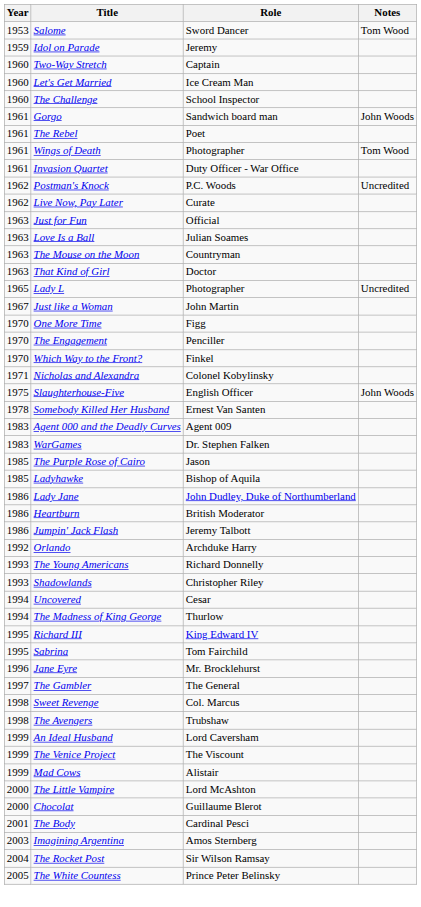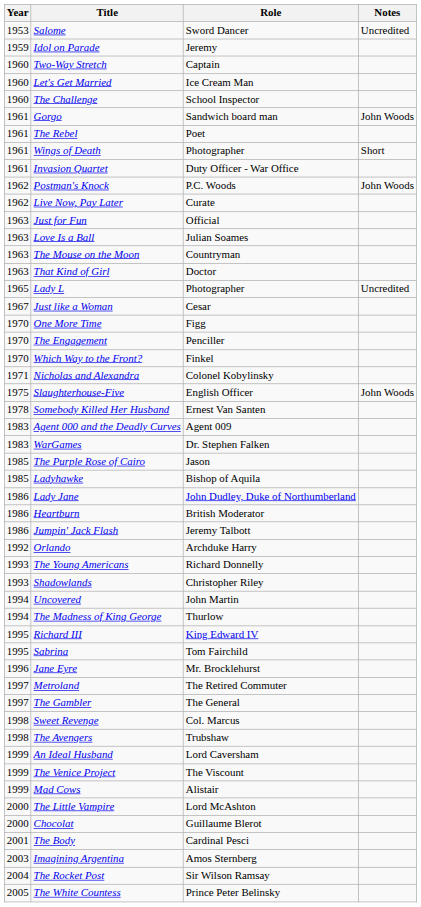Salome | Notes: Tom Wood -> Uncredited
Wings of Death | Notes: Tom Wood -> Short
Postman's Knock | Notes: Uncredited -> John Woods
Just like a Woman | Role: John Martin -> Cesar
Uncovered | Role: Cesar -> John Martin
+ row: 1997 | Metroland | The Retired Commuter
